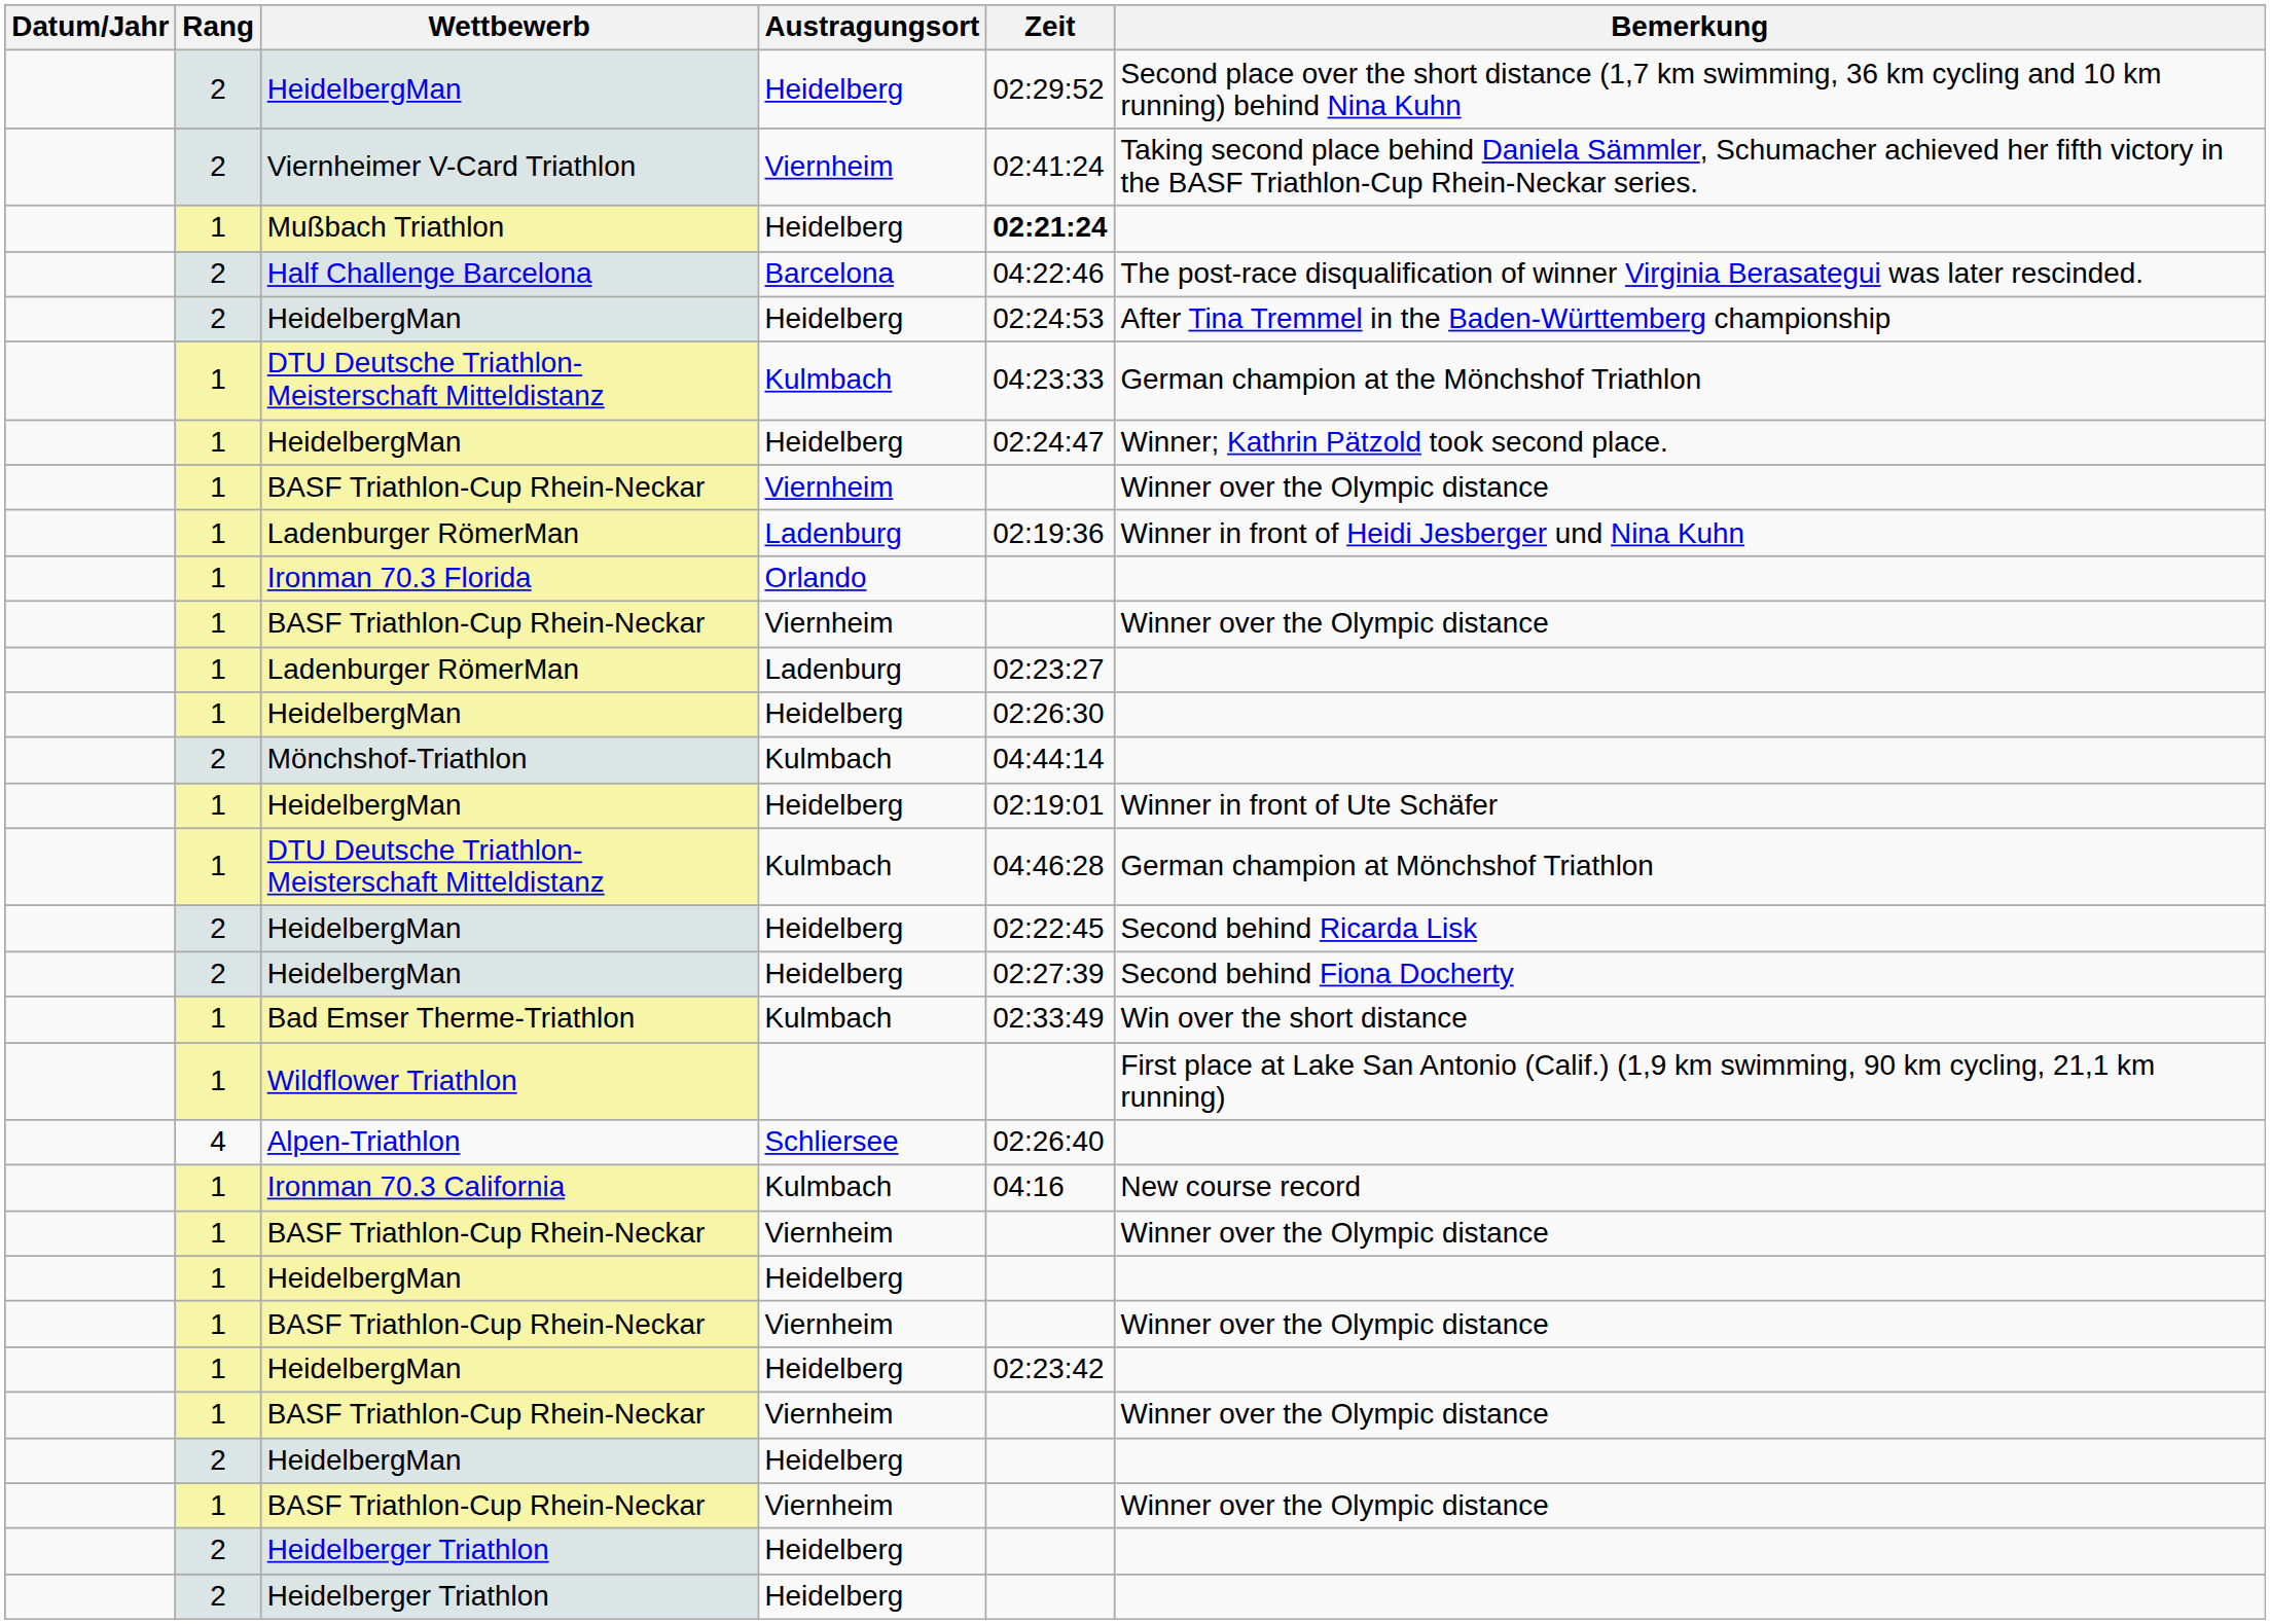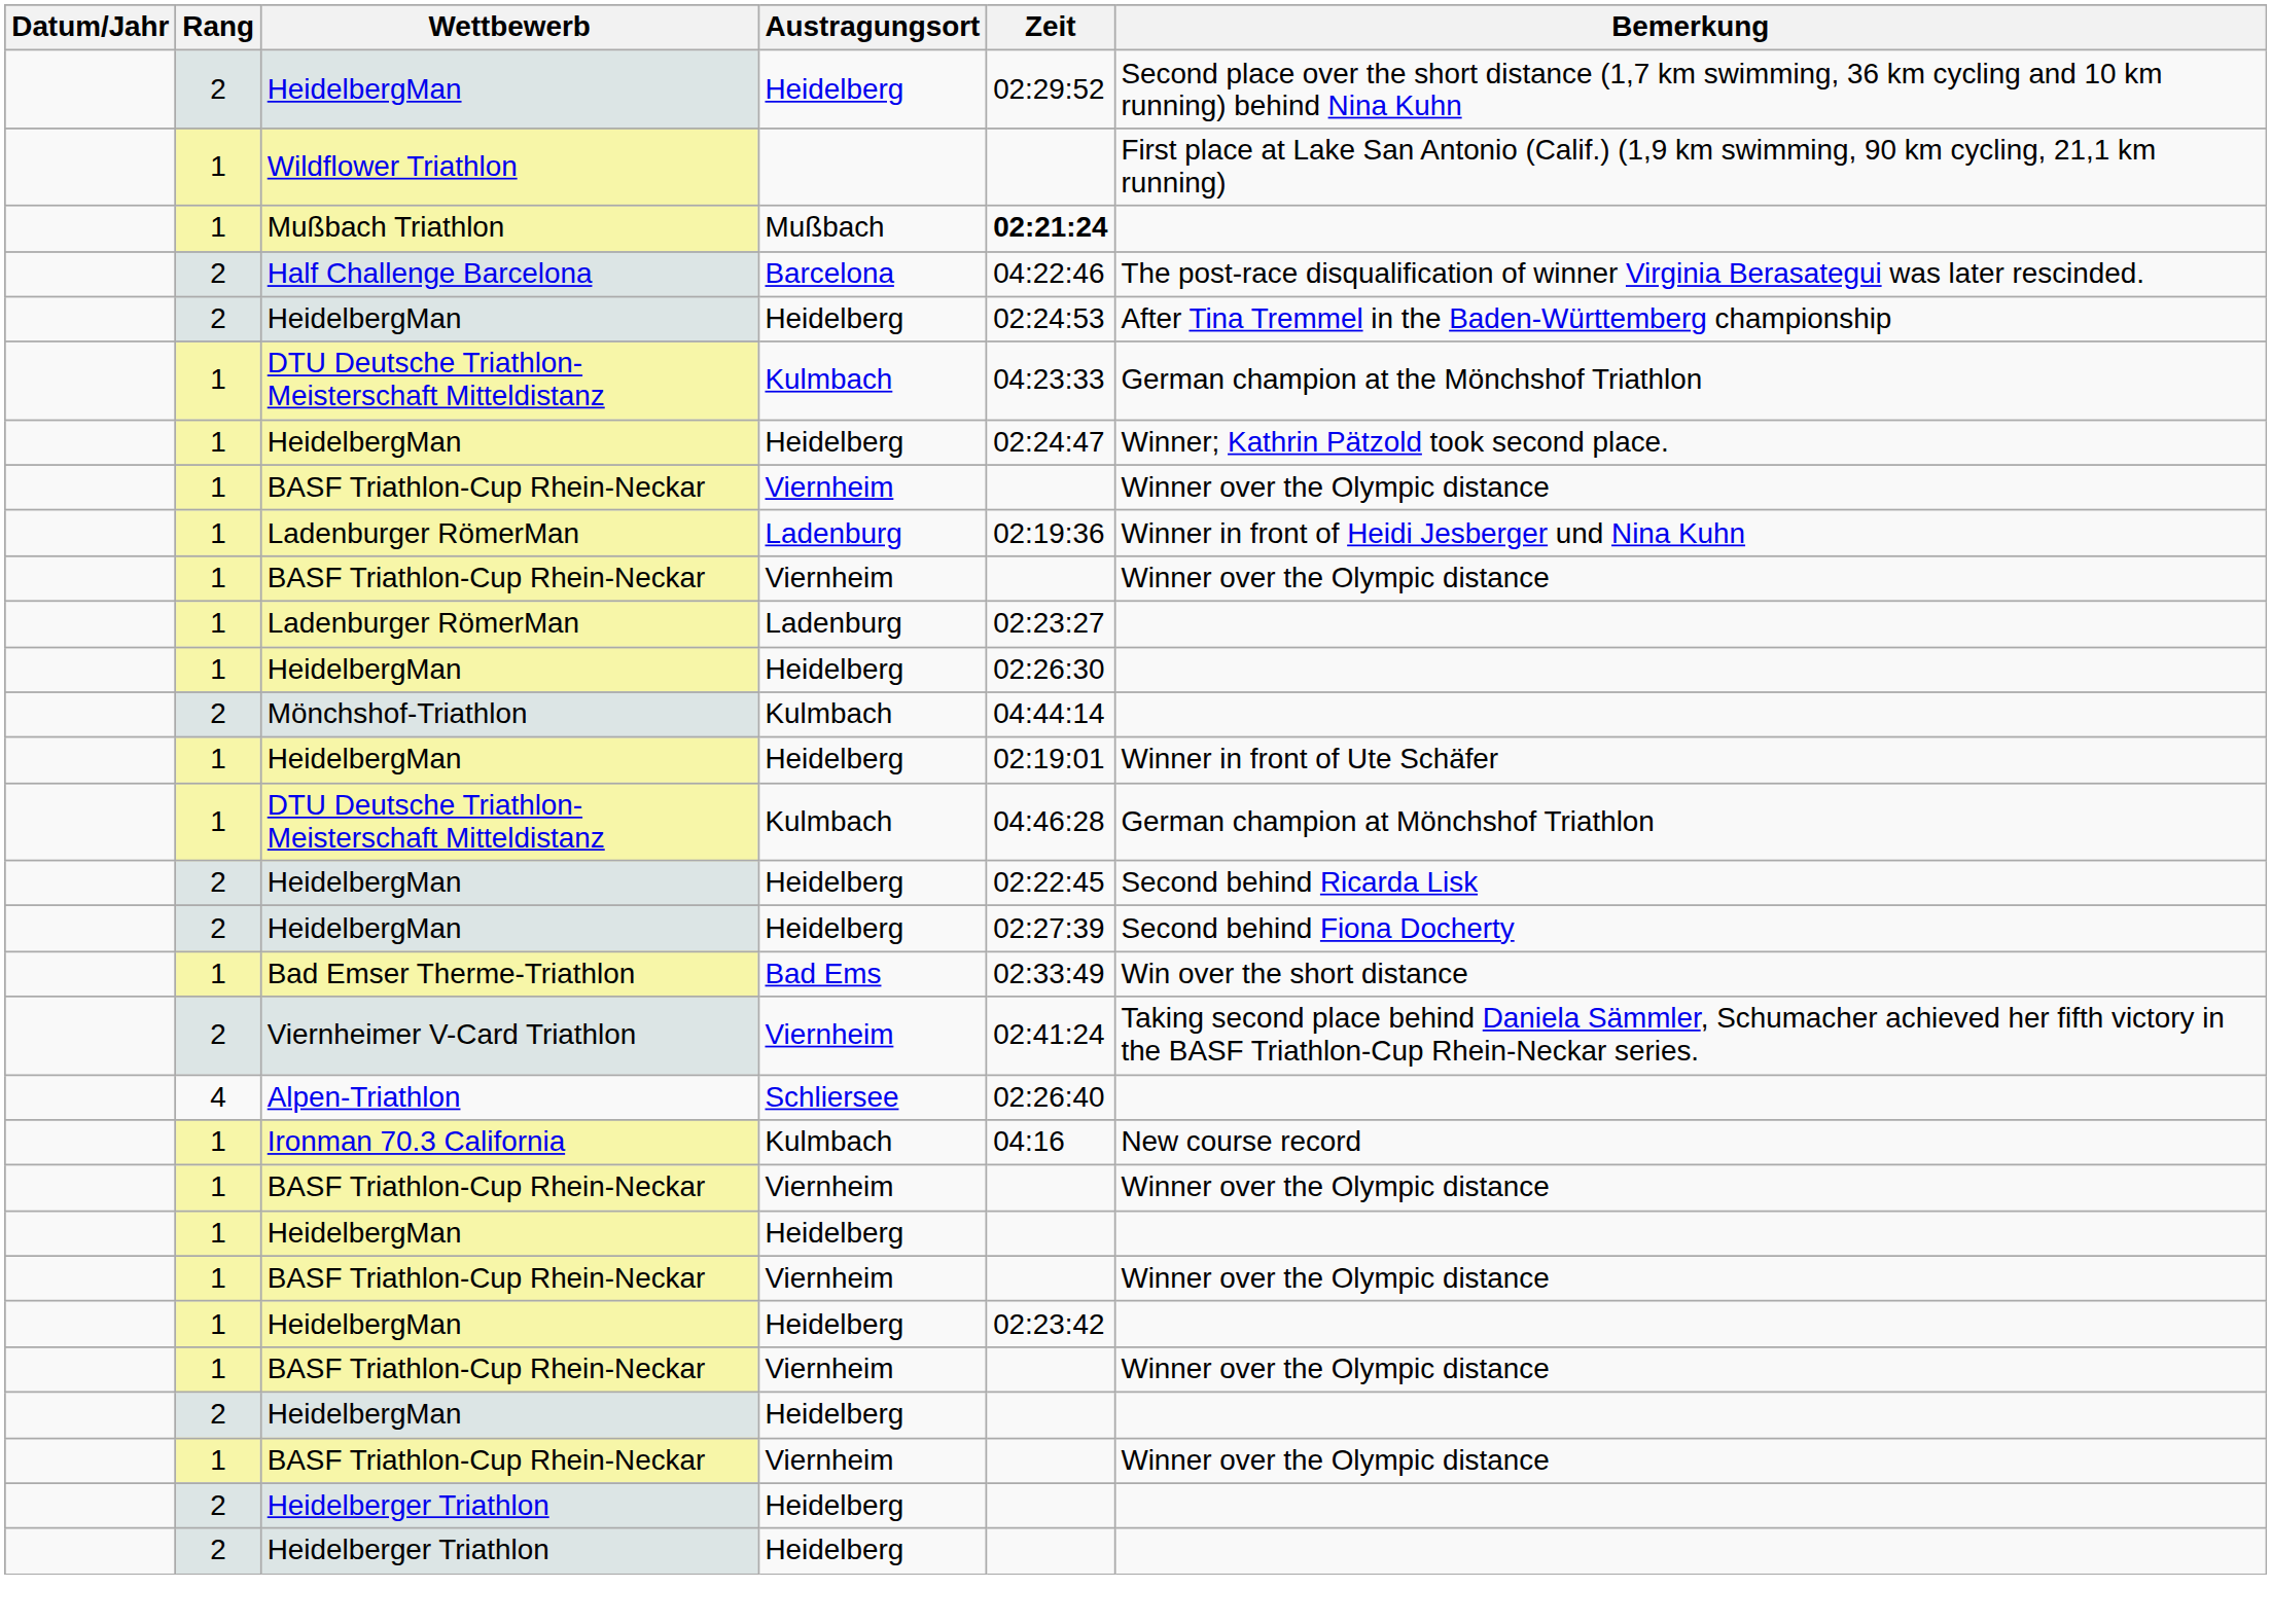rows swapped: Viernheimer V-Card Triathlon <-> Wildflower Triathlon
Mußbach Triathlon | Austragungsort: Heidelberg -> Mußbach
- row: 1 | Ironman 70.3 Florida | Orlando
Bad Emser Therme-Triathlon | Austragungsort: Kulmbach -> Bad Ems
